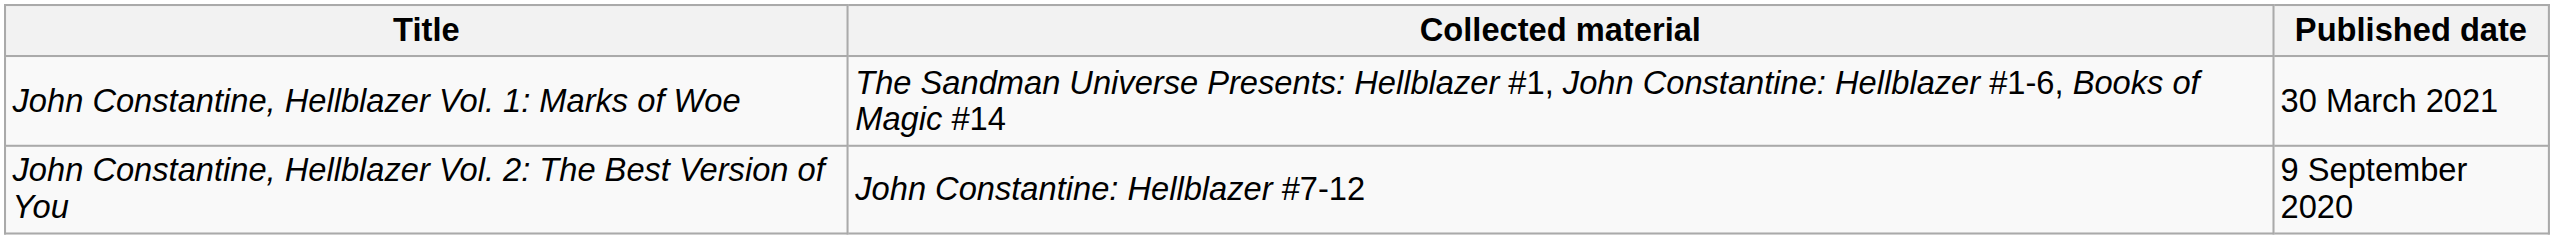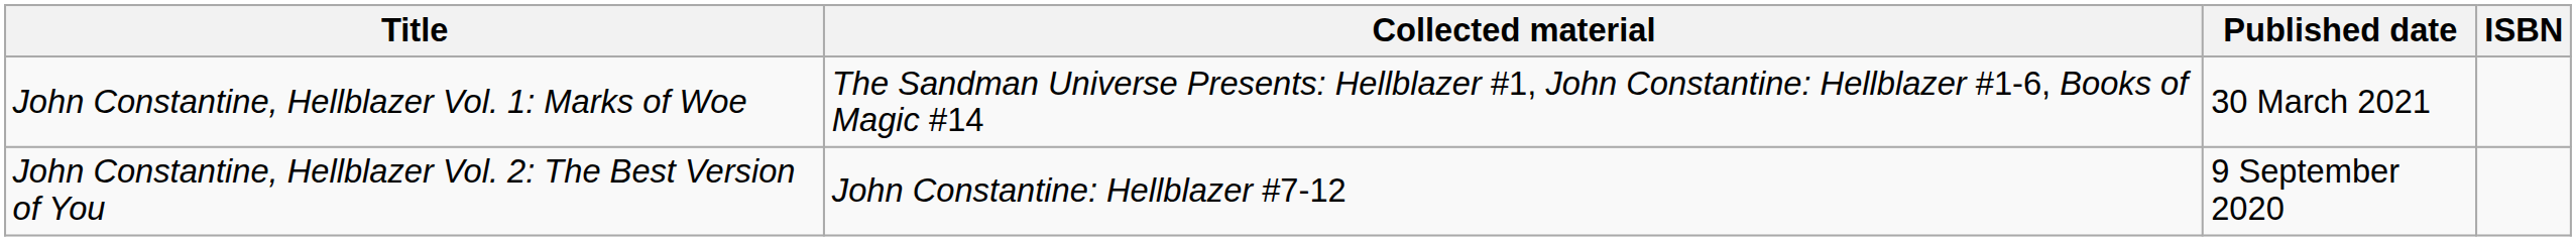+ column: ISBN
